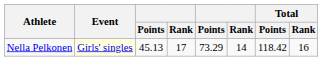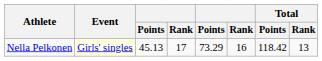Nella Pelkonen | column 6: 14 -> 16
Nella Pelkonen | Total / Rank: 16 -> 13
